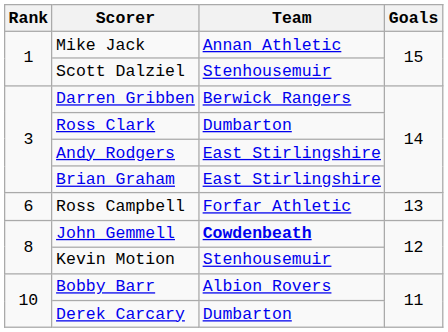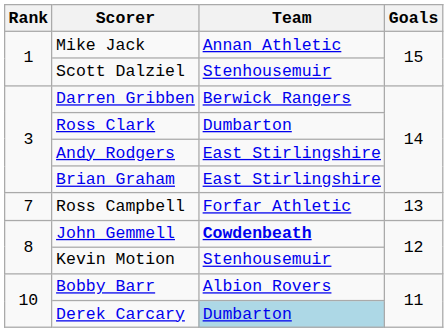Ross Campbell | Rank: 6 -> 7
Derek Carcary | Team: no background -> lightblue background
